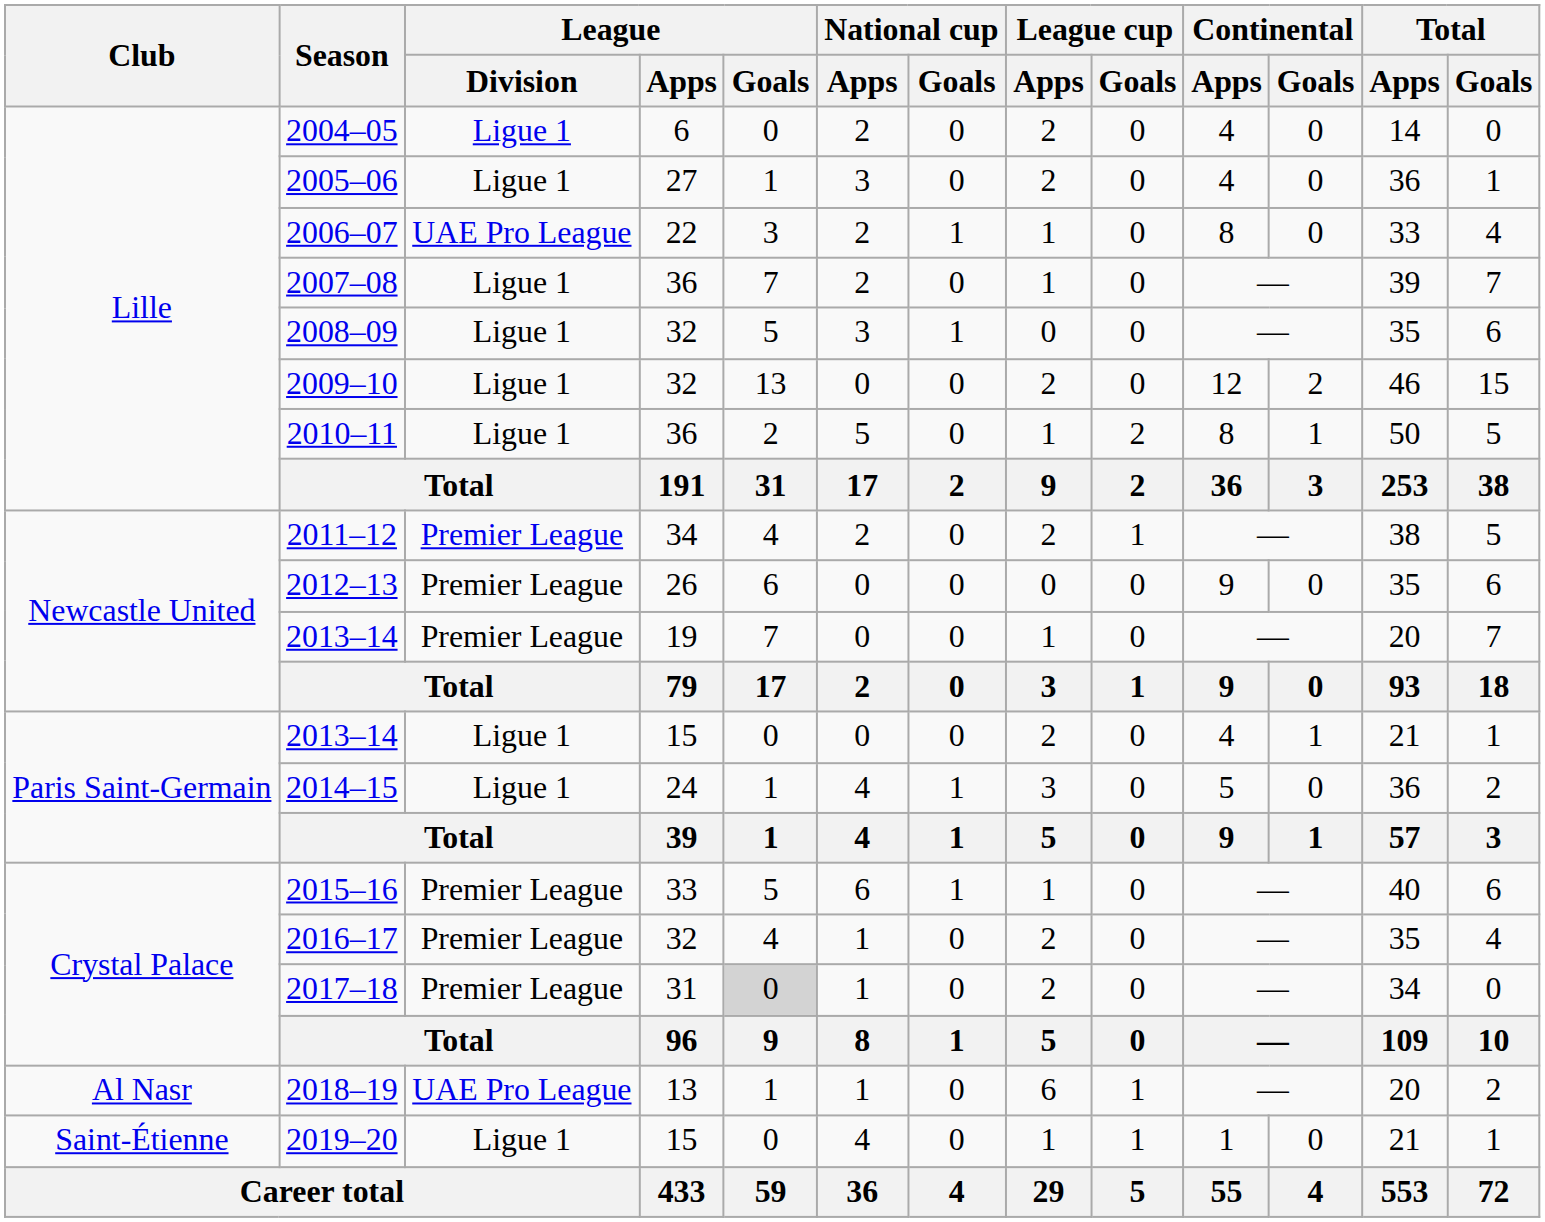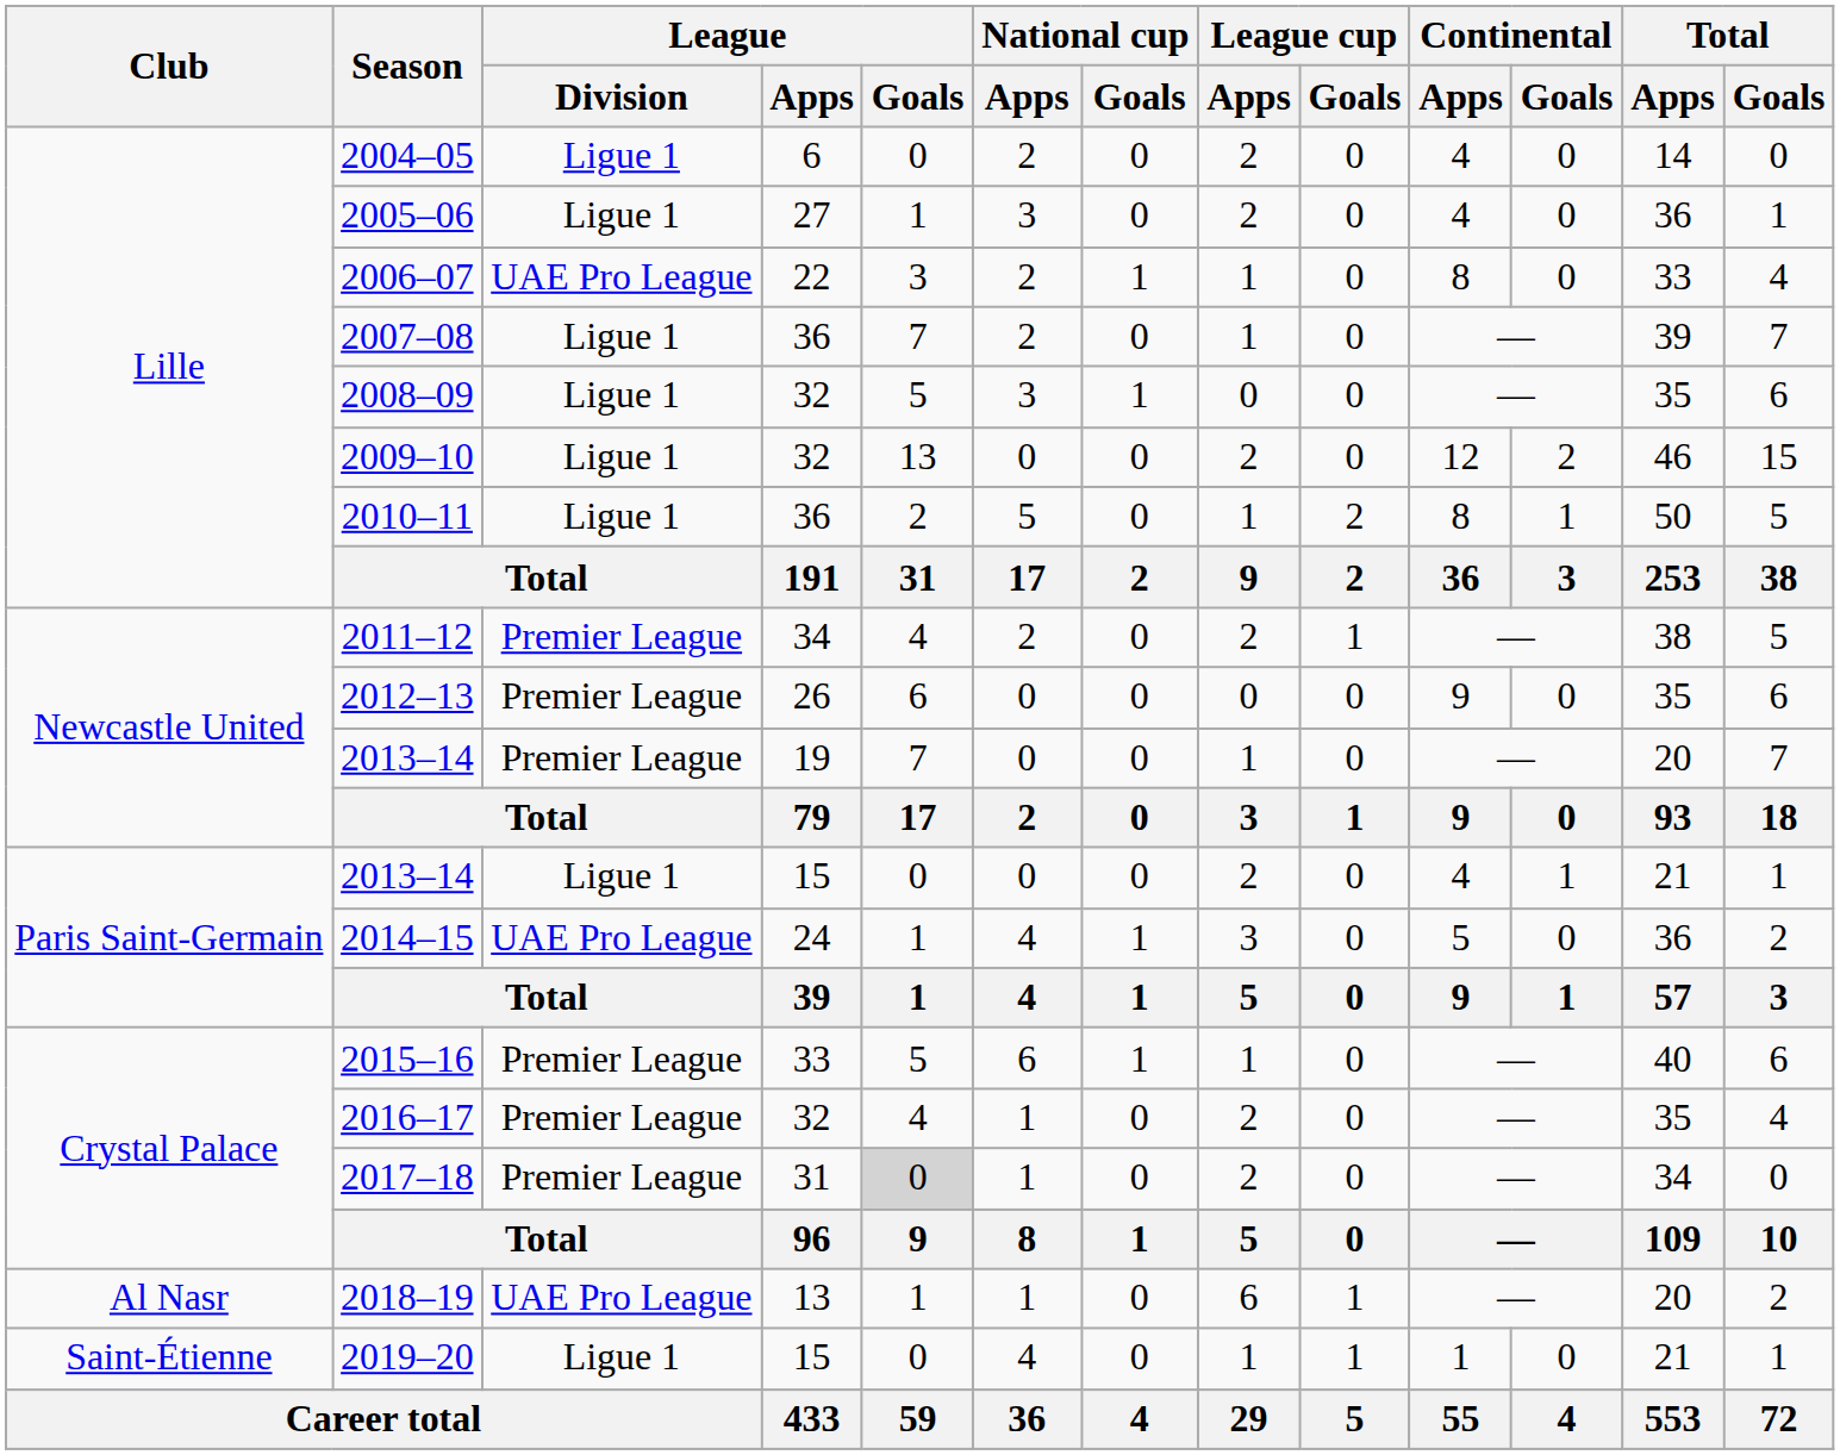2014–15 | League / Division: Ligue 1 -> UAE Pro League
